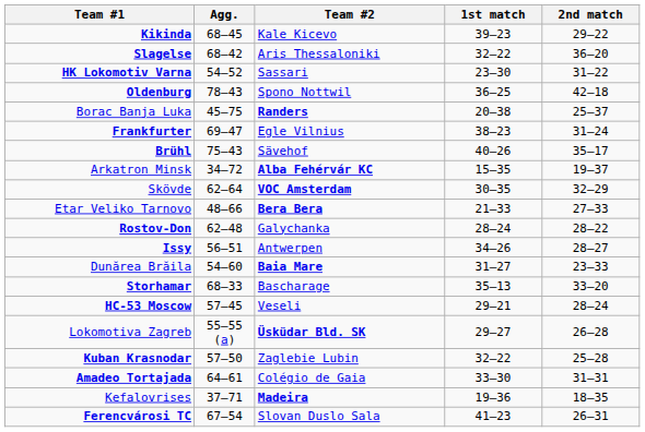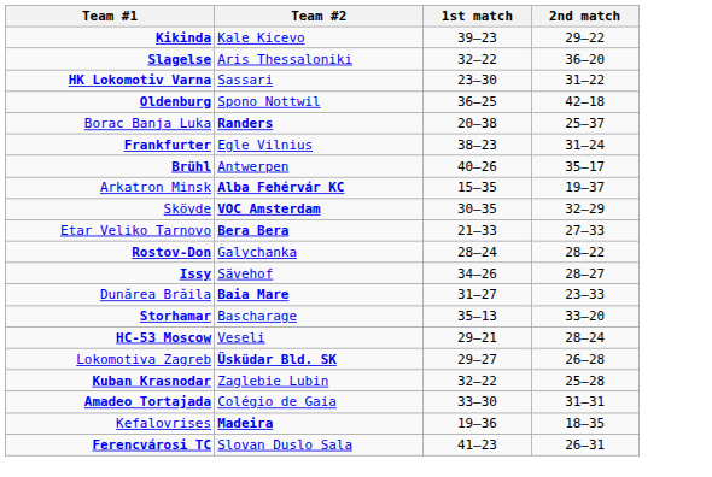- column: Agg. | 68–45 | 68–42 | 54–52 | 78–43 | 45–75 | 69–47 | 75–43 | 34–72 | 62–64 | 48–66 | 62–48 | 56–51 | 54–60 | 68–33 | 57–45 | 55–55 (a) | 57–50 | 64–61 | 37–71 | 67–54
Brühl | Team #2: Sävehof -> Antwerpen
Issy | Team #2: Antwerpen -> Sävehof
